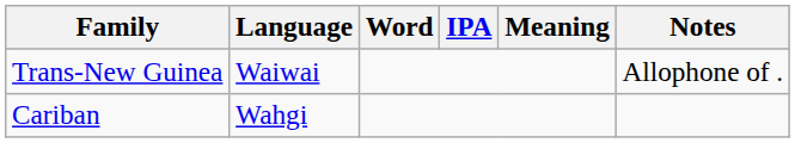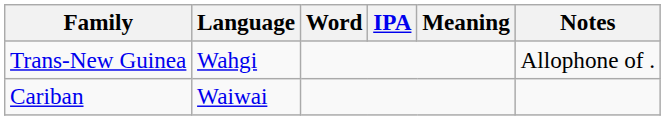Trans-New Guinea | Language: Waiwai -> Wahgi
Cariban | Language: Wahgi -> Waiwai
